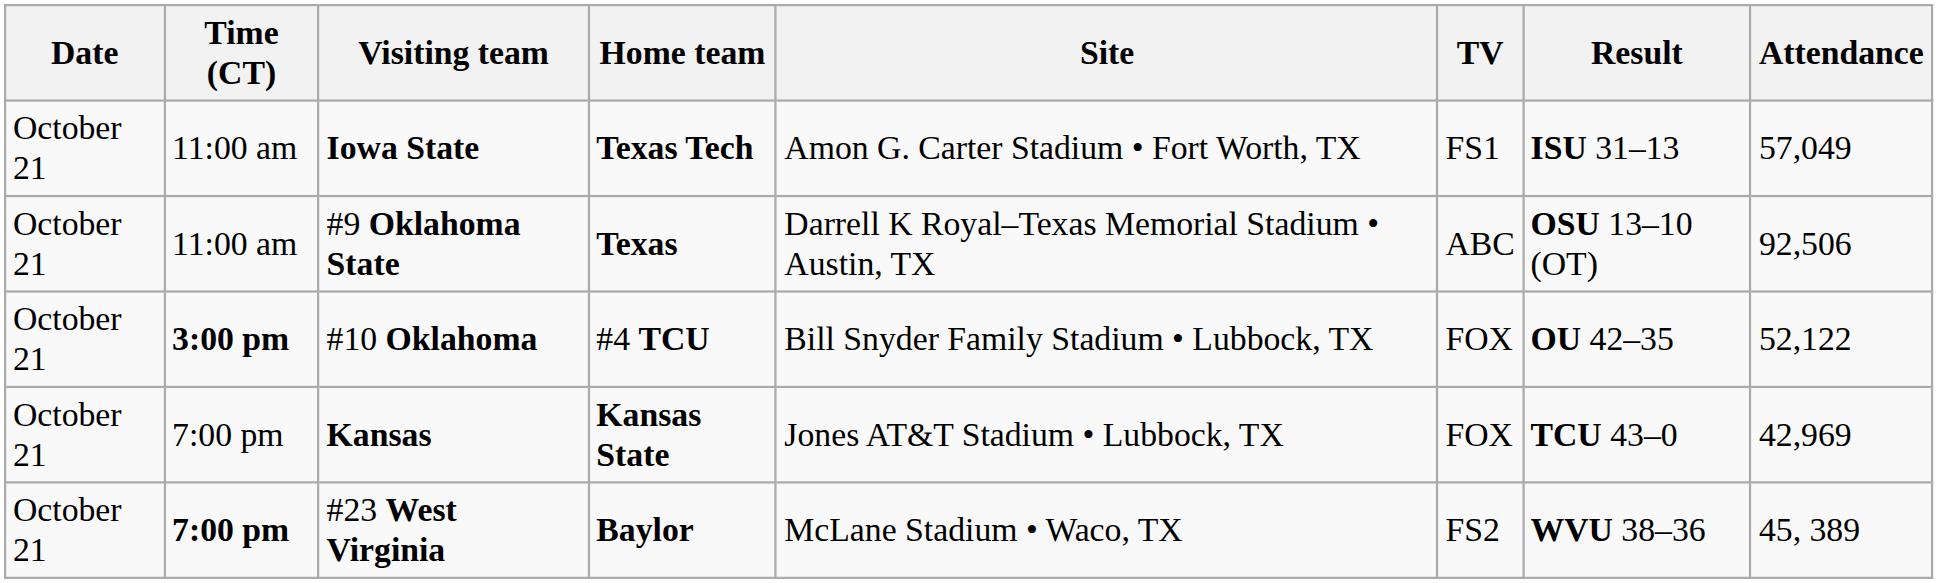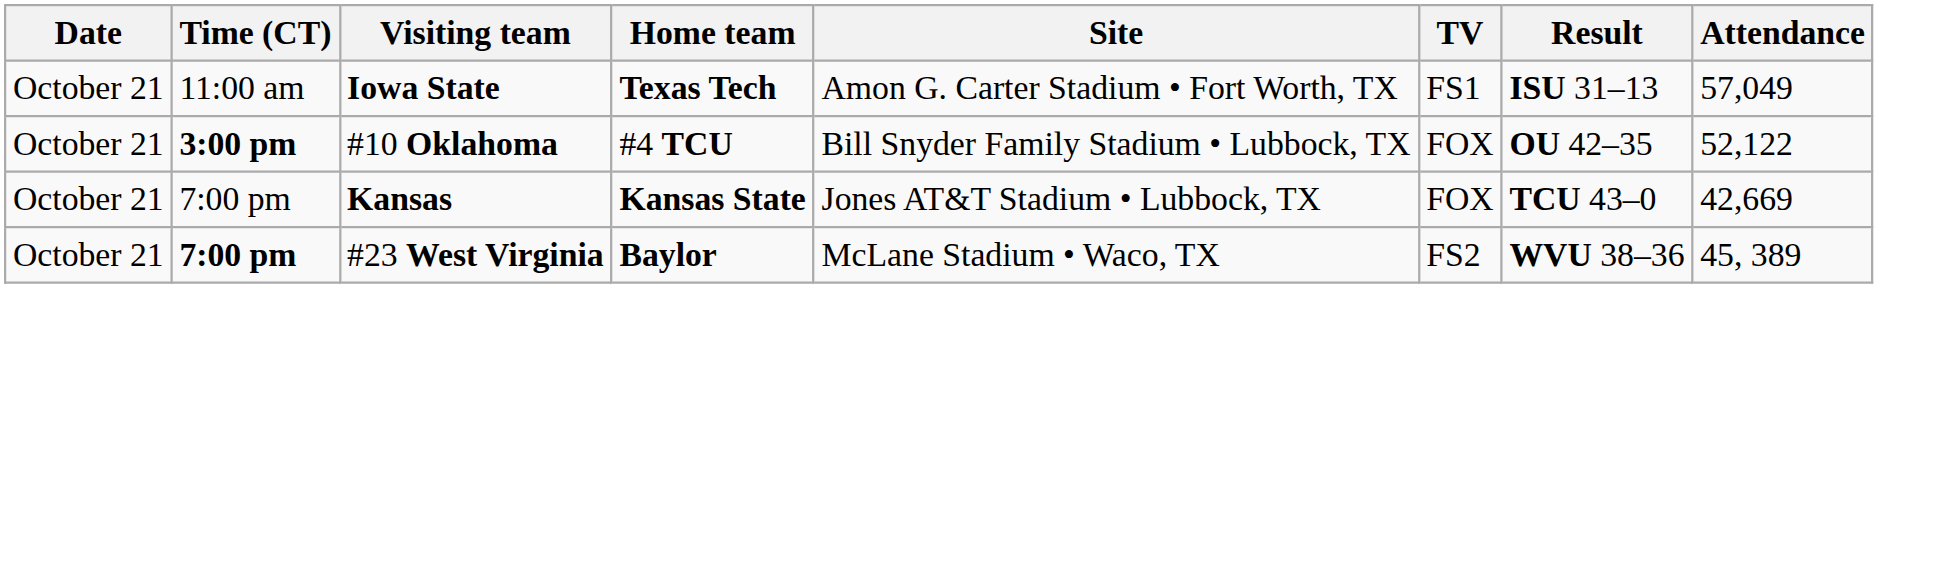- row: October 21 | 11:00 am | #9 Oklahoma State | Texas | Darrell K Royal–Texas Memorial Stadium • Austin, TX | ABC | OSU 13–10 (OT) | 92,506
Kansas | Attendance: 42,969 -> 42,669
